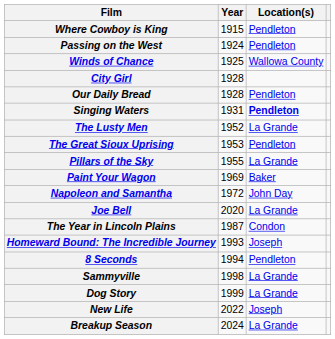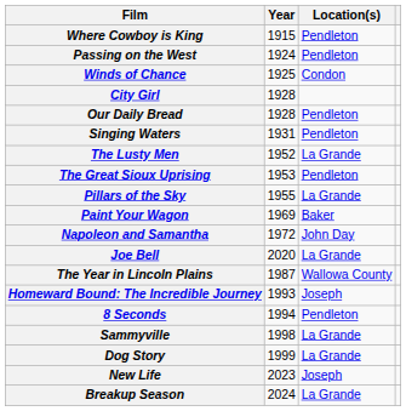Winds of Chance | Location(s): Wallowa County -> Condon
Singing Waters | Location(s): bold -> normal
The Year in Lincoln Plains | Location(s): Condon -> Wallowa County
New Life | Year: 2022 -> 2023
